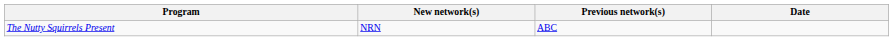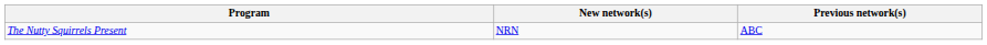- column: Date
